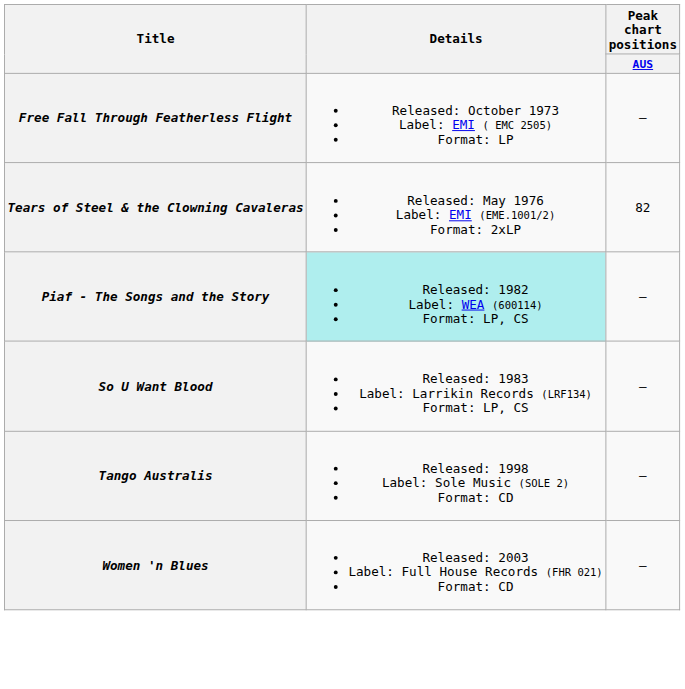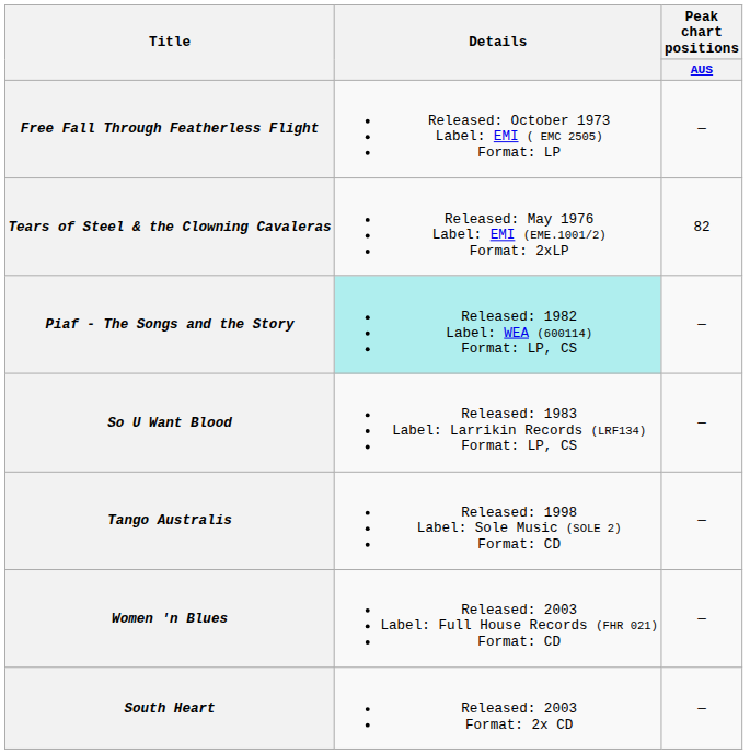+ row: South Heart | Released: 2003 Format: 2x CD | —
